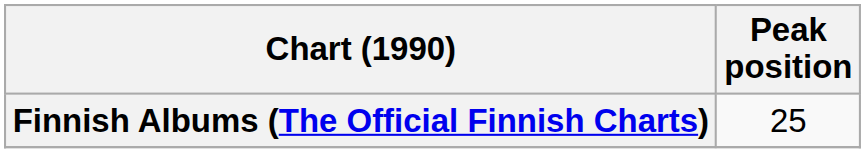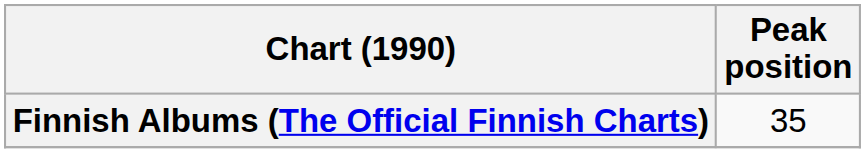Finnish Albums (The Official Finnish Charts) | Peak position: 25 -> 35
